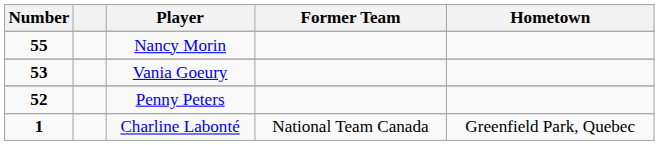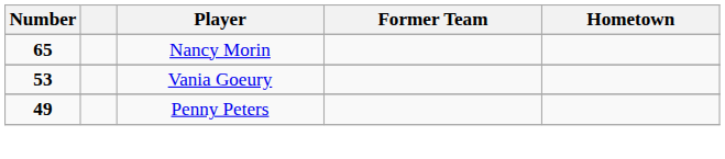Nancy Morin | Number: 55 -> 65
Penny Peters | Number: 52 -> 49
- row: 1 | Charline Labonté | National Team Canada | Greenfield Park, Quebec
